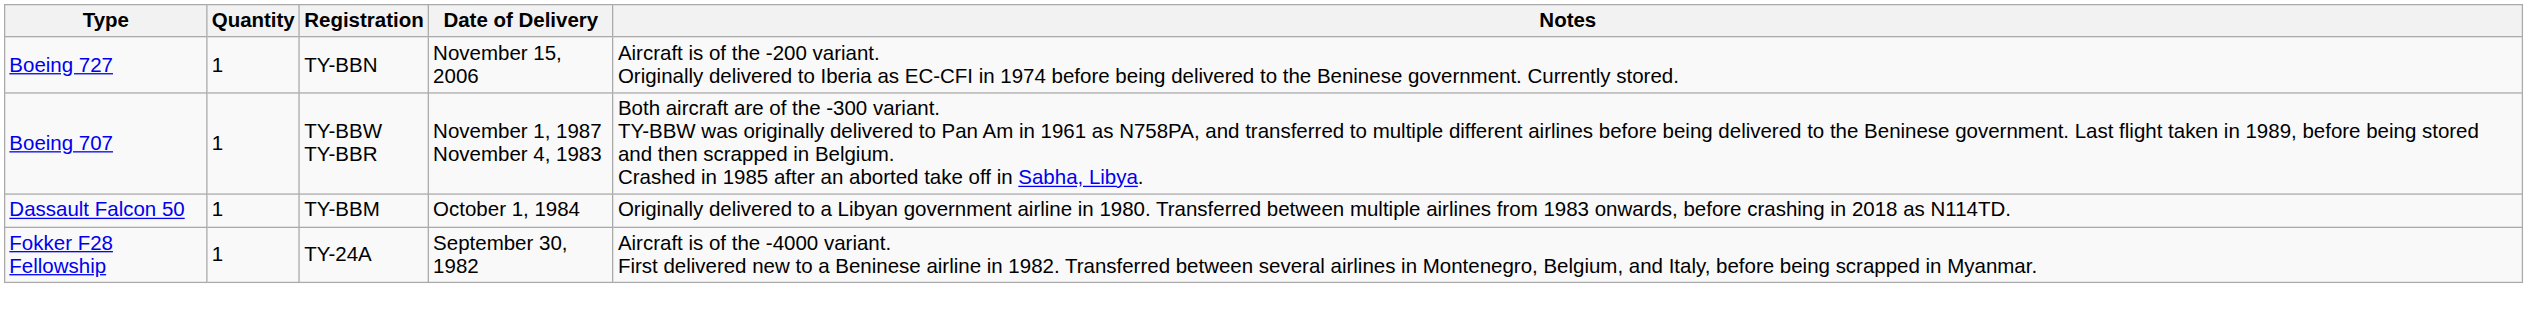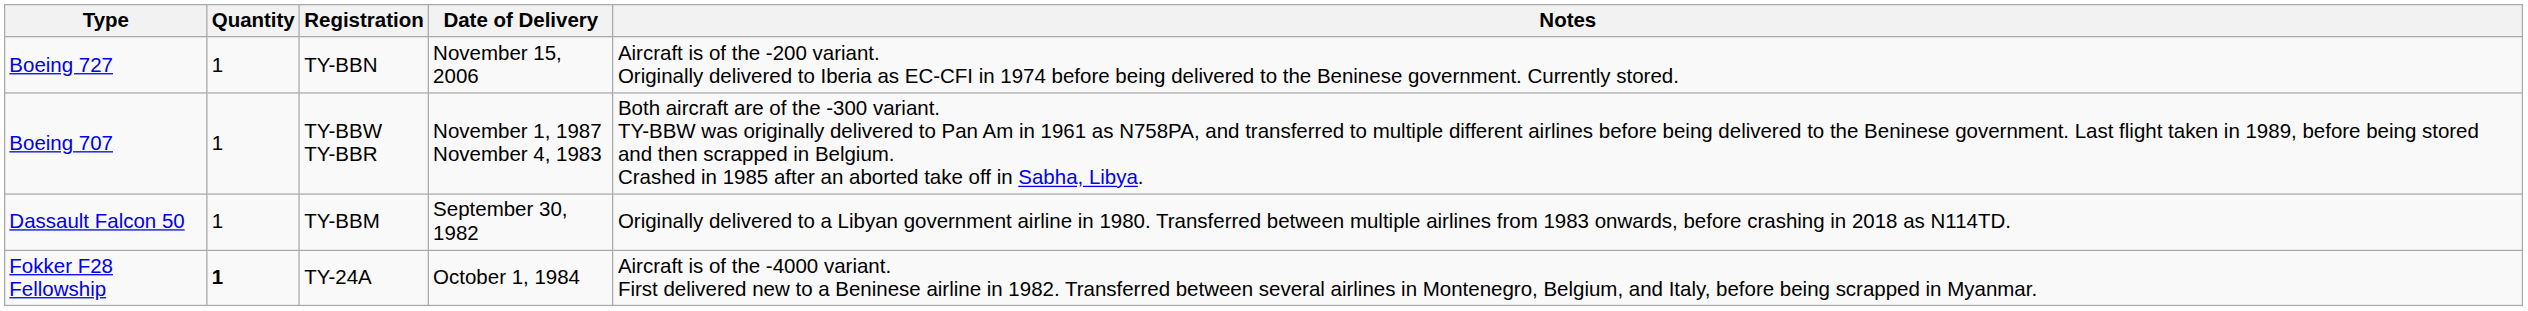Dassault Falcon 50 | Date of Delivery: October 1, 1984 -> September 30, 1982
Fokker F28 Fellowship | Quantity: normal -> bold
Fokker F28 Fellowship | Date of Delivery: September 30, 1982 -> October 1, 1984
